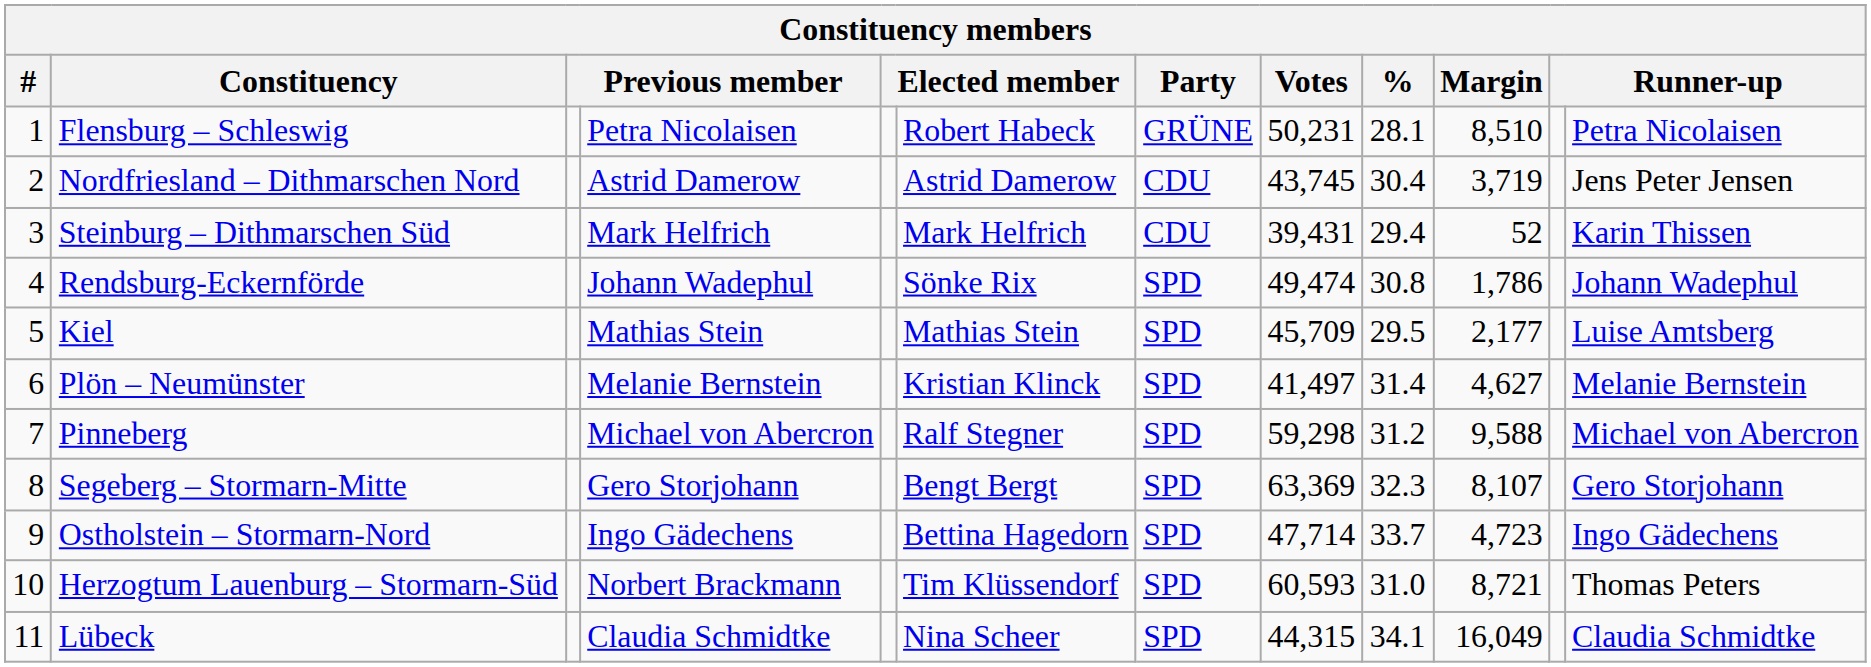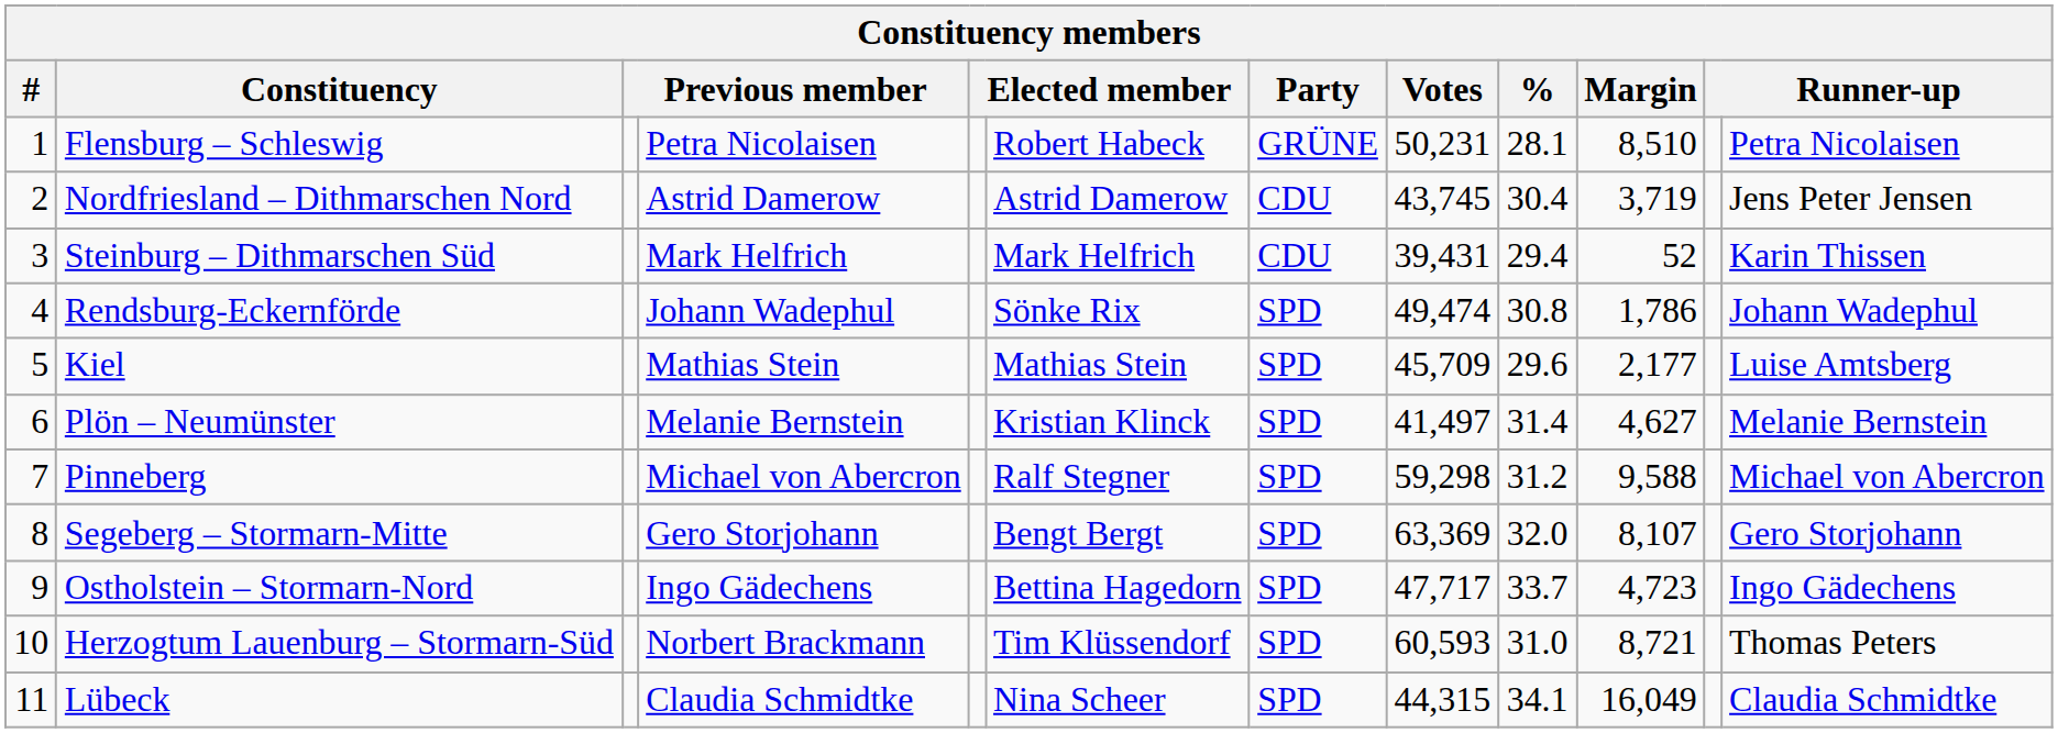Kiel | %: 29.5 -> 29.6
Segeberg – Stormarn-Mitte | %: 32.3 -> 32.0
Ostholstein – Stormarn-Nord | Votes: 47,714 -> 47,717
